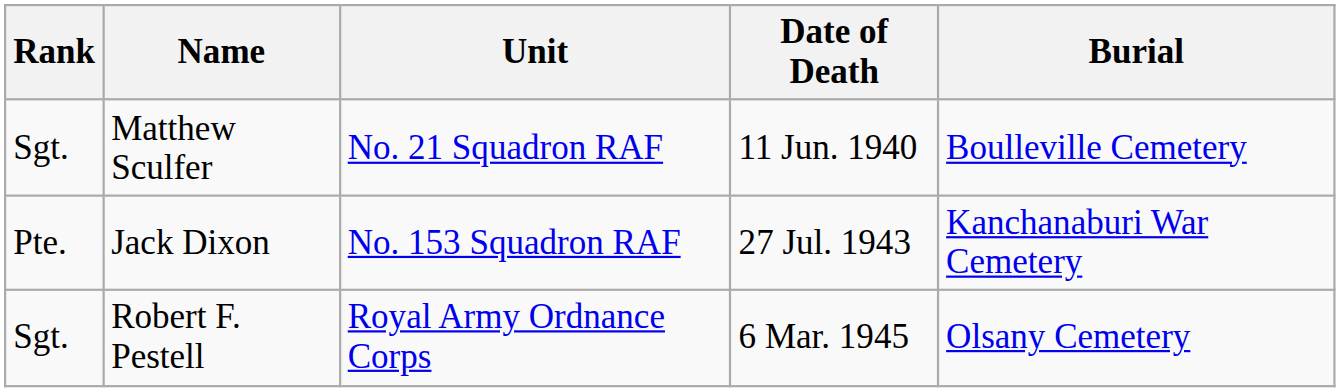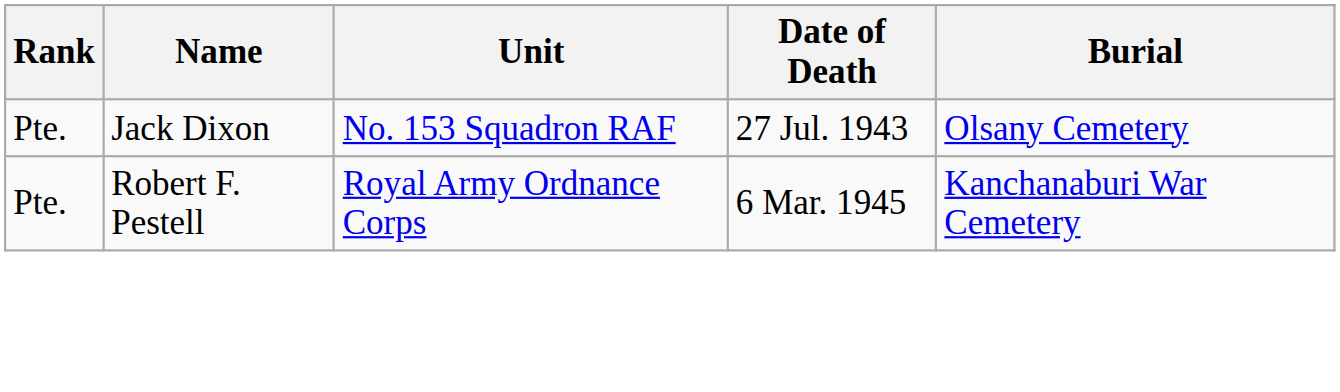- row: Sgt. | Matthew Sculfer | No. 21 Squadron RAF | 11 Jun. 1940 | Boulleville Cemetery
Jack Dixon | Burial: Kanchanaburi War Cemetery -> Olsany Cemetery
Robert F. Pestell | Rank: Sgt. -> Pte.
Robert F. Pestell | Burial: Olsany Cemetery -> Kanchanaburi War Cemetery
